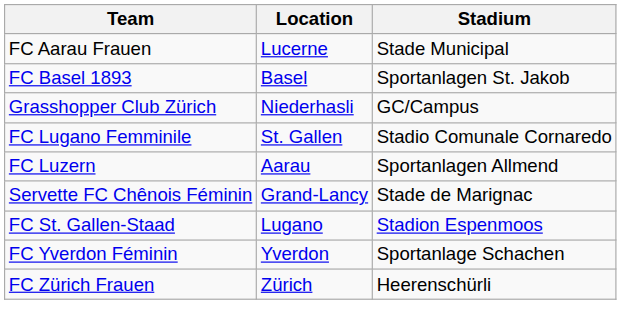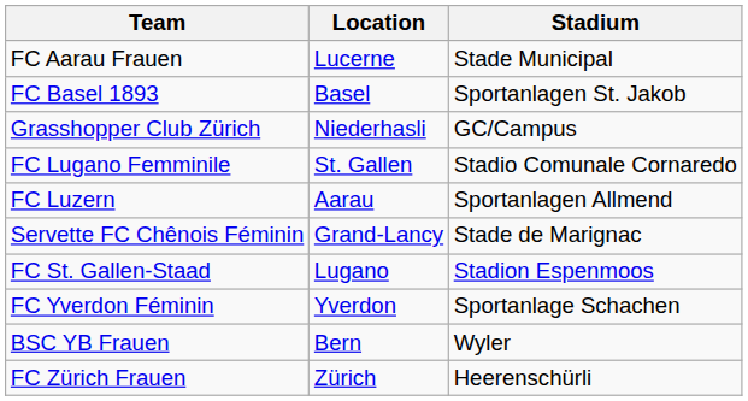+ row: BSC YB Frauen | Bern | Wyler
